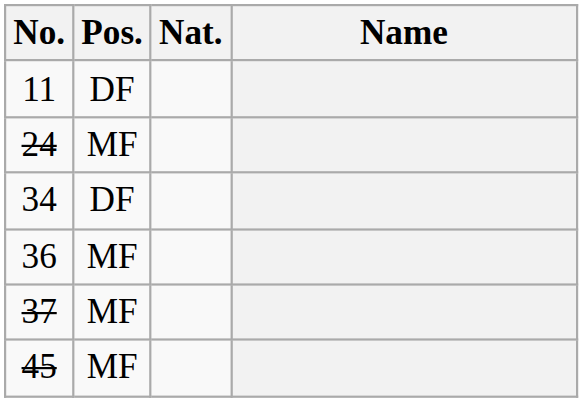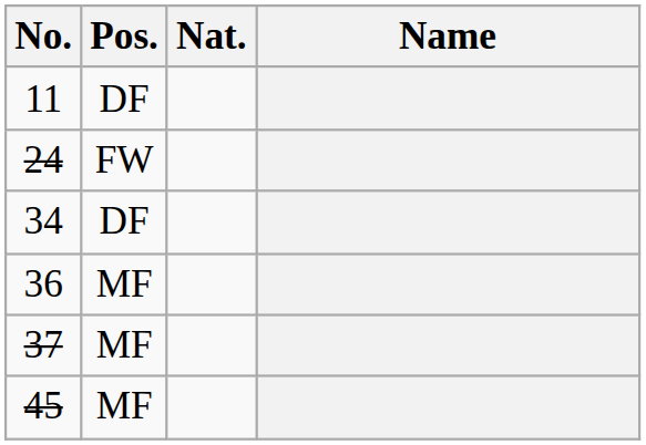24 | Pos.: MF -> FW
